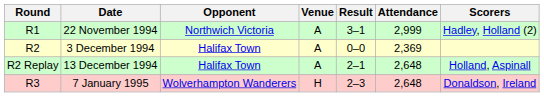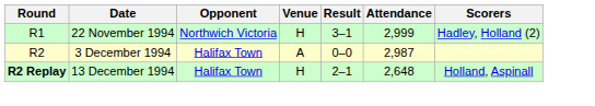22 November 1994 | Venue: A -> H
3 December 1994 | Attendance: 2,369 -> 2,987
13 December 1994 | Round: normal -> bold
13 December 1994 | Venue: A -> H
- row: R3 | 7 January 1995 | Wolverhampton Wanderers | H | 2–3 | 2,648 | Donaldson, Ireland
